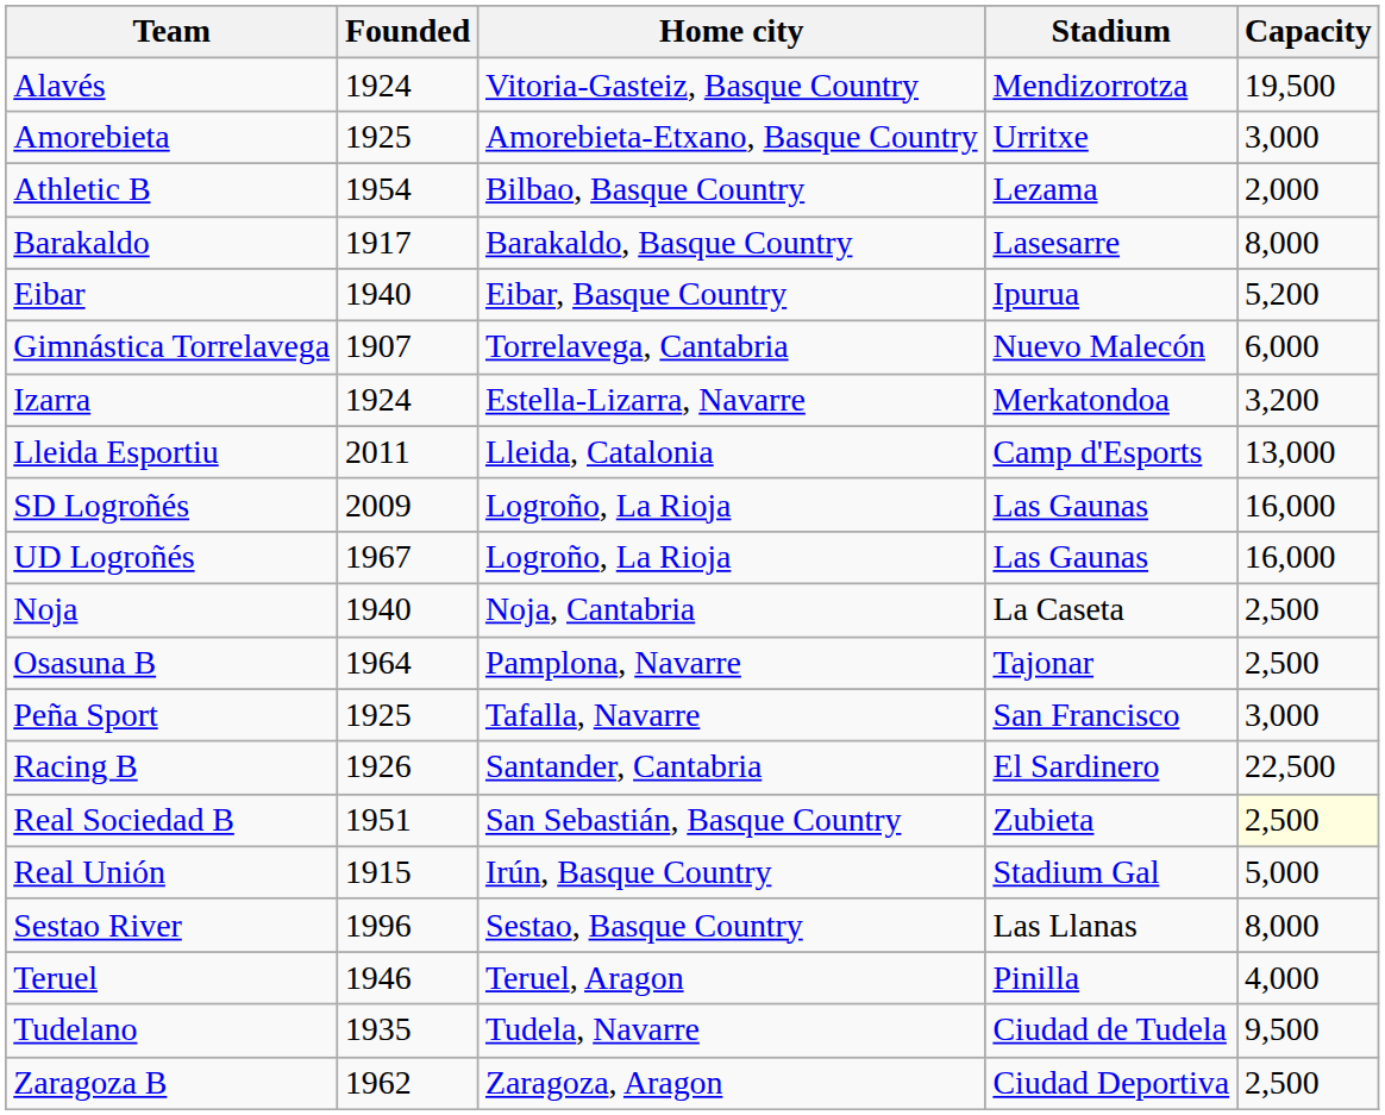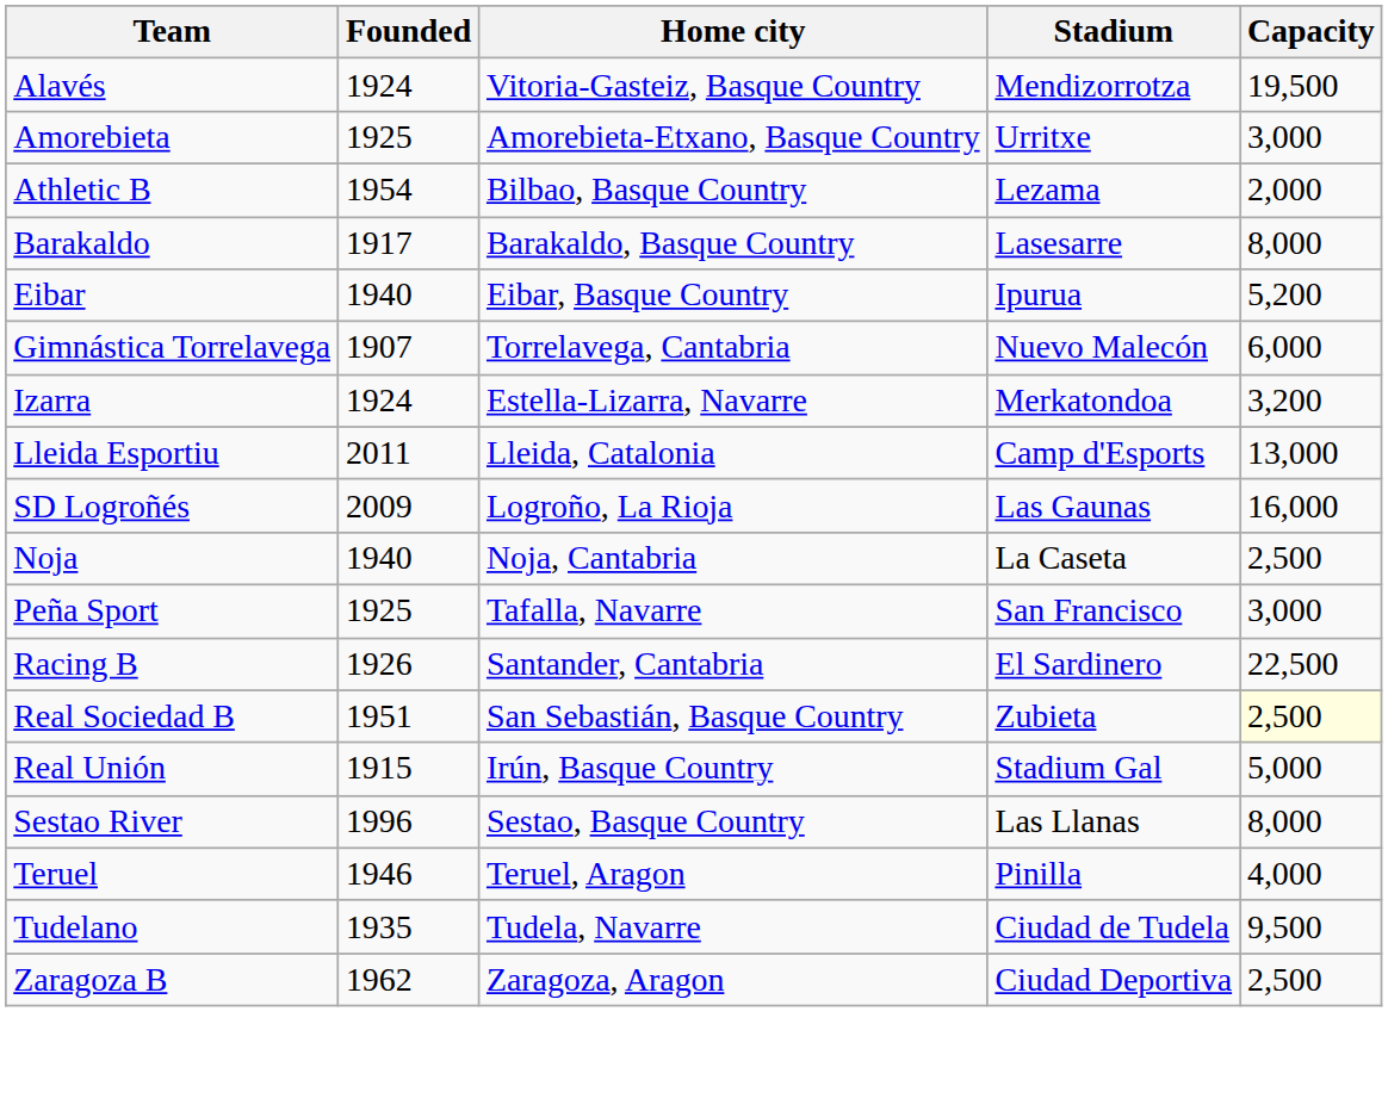- row: UD Logroñés | 1967 | Logroño, La Rioja | Las Gaunas | 16,000
- row: Osasuna B | 1964 | Pamplona, Navarre | Tajonar | 2,500
